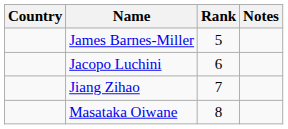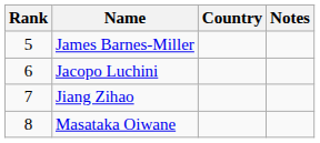columns swapped: Rank <-> Country
